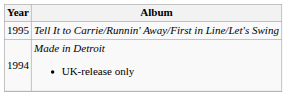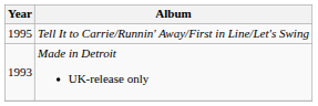Made in Detroit UK-release only | Year: 1994 -> 1993
